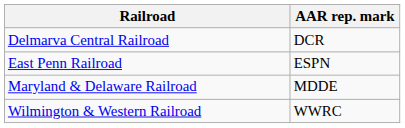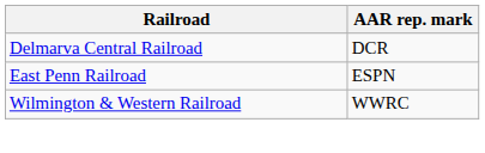- row: Maryland & Delaware Railroad | MDDE
